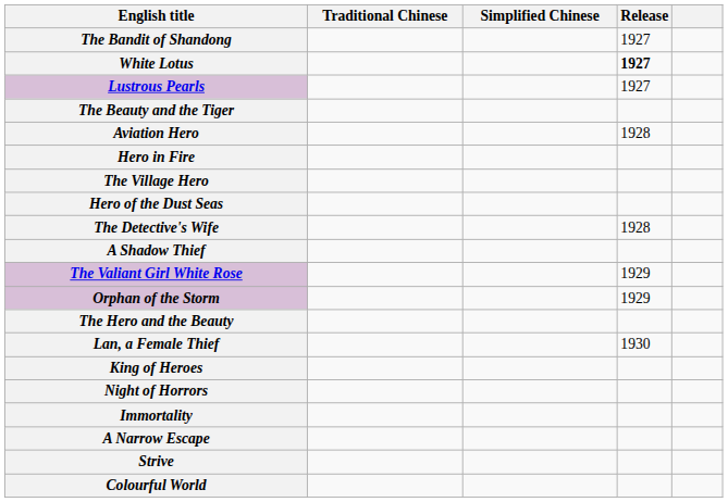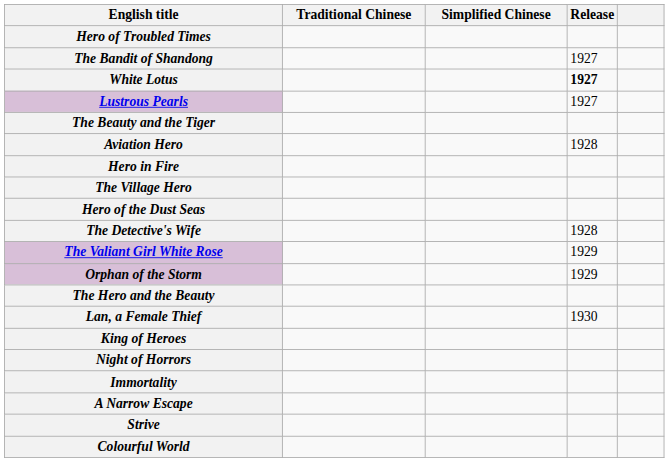+ row: Hero of Troubled Times
- row: A Shadow Thief
